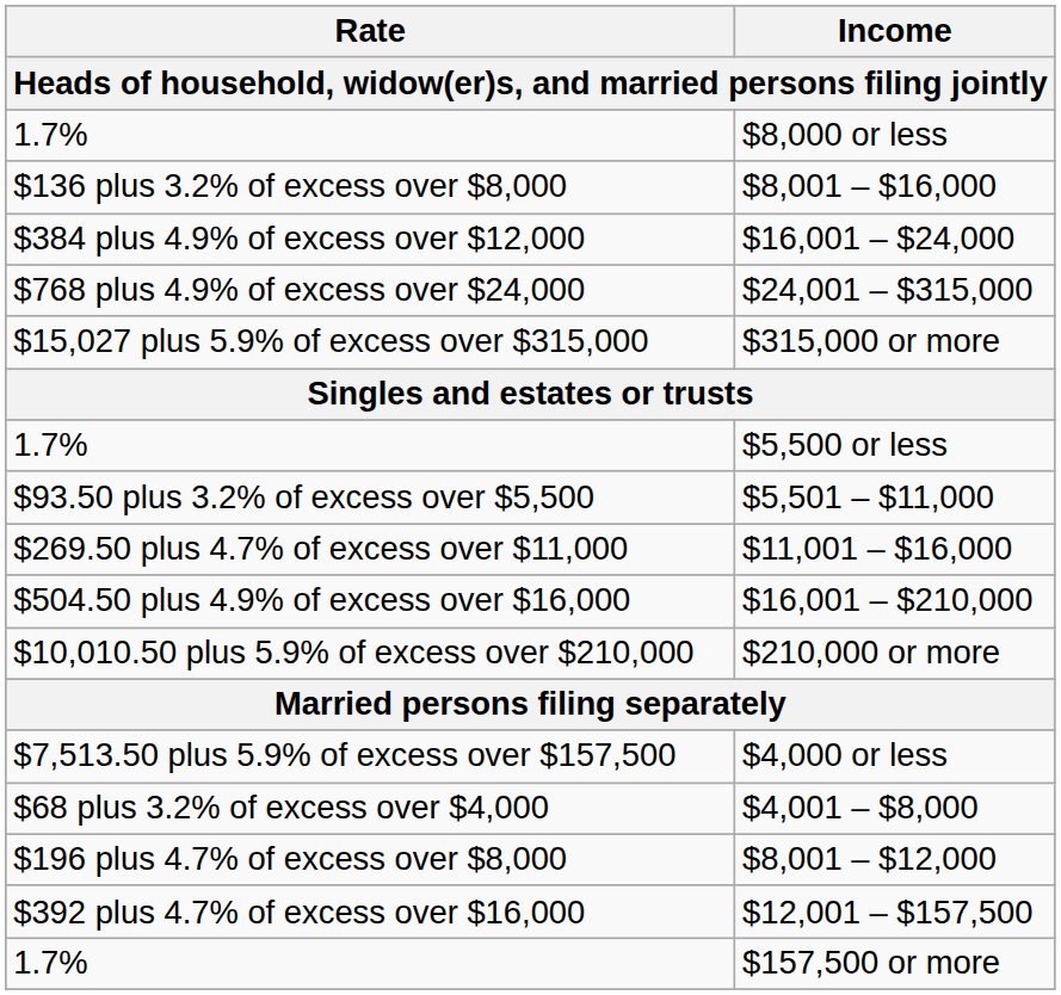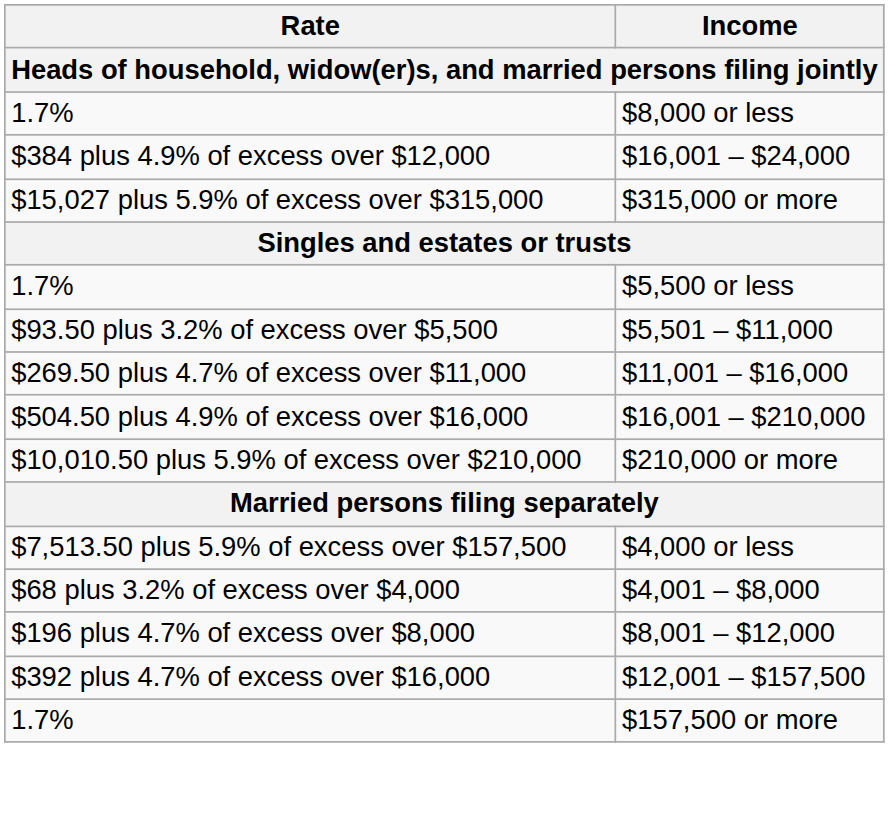- row: $136 plus 3.2% of excess over $8,000 | $8,001 – $16,000
- row: $768 plus 4.9% of excess over $24,000 | $24,001 – $315,000
